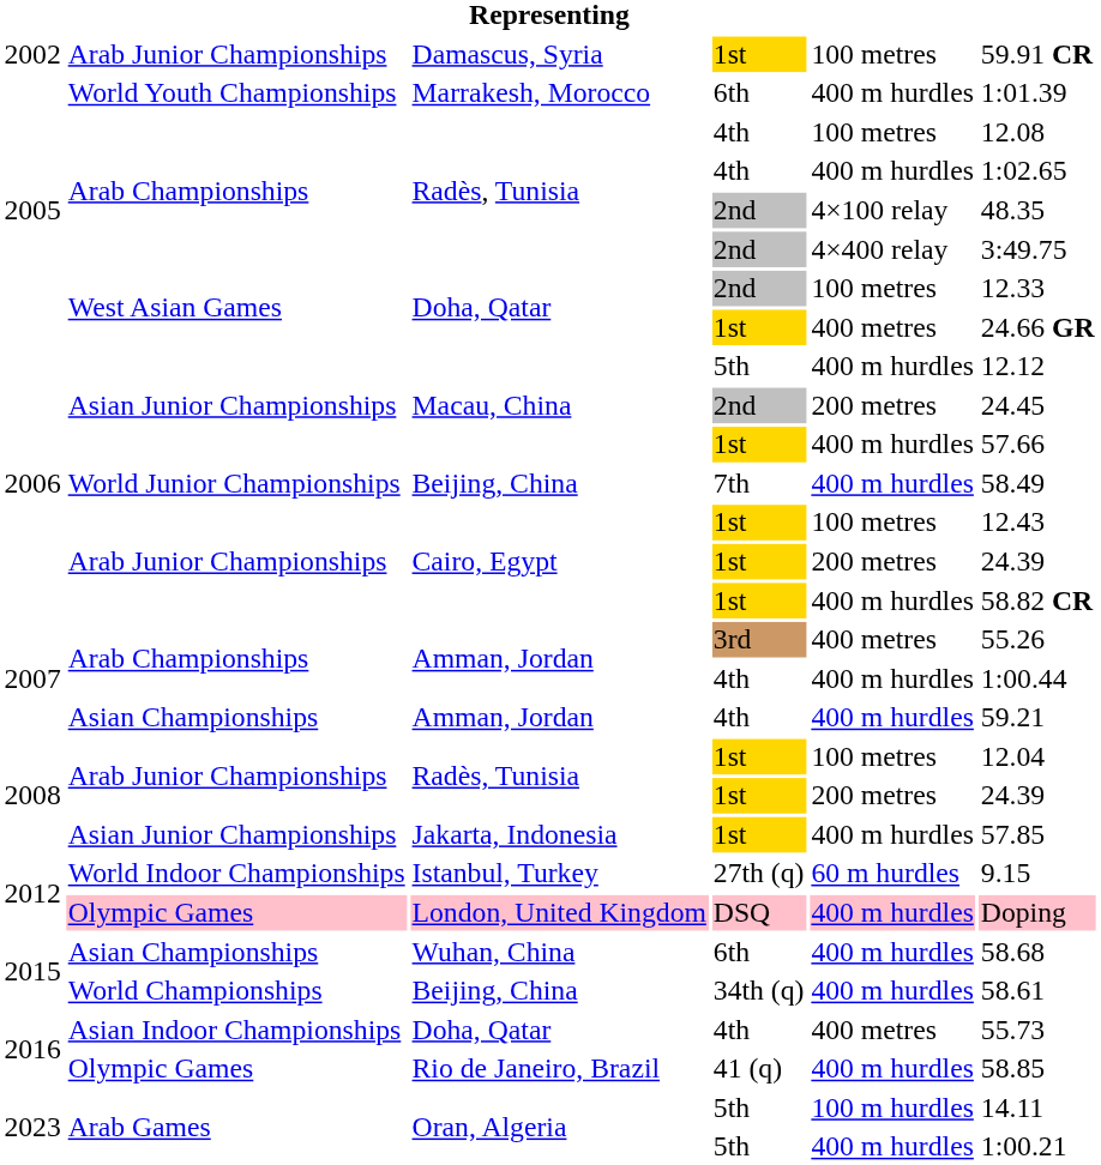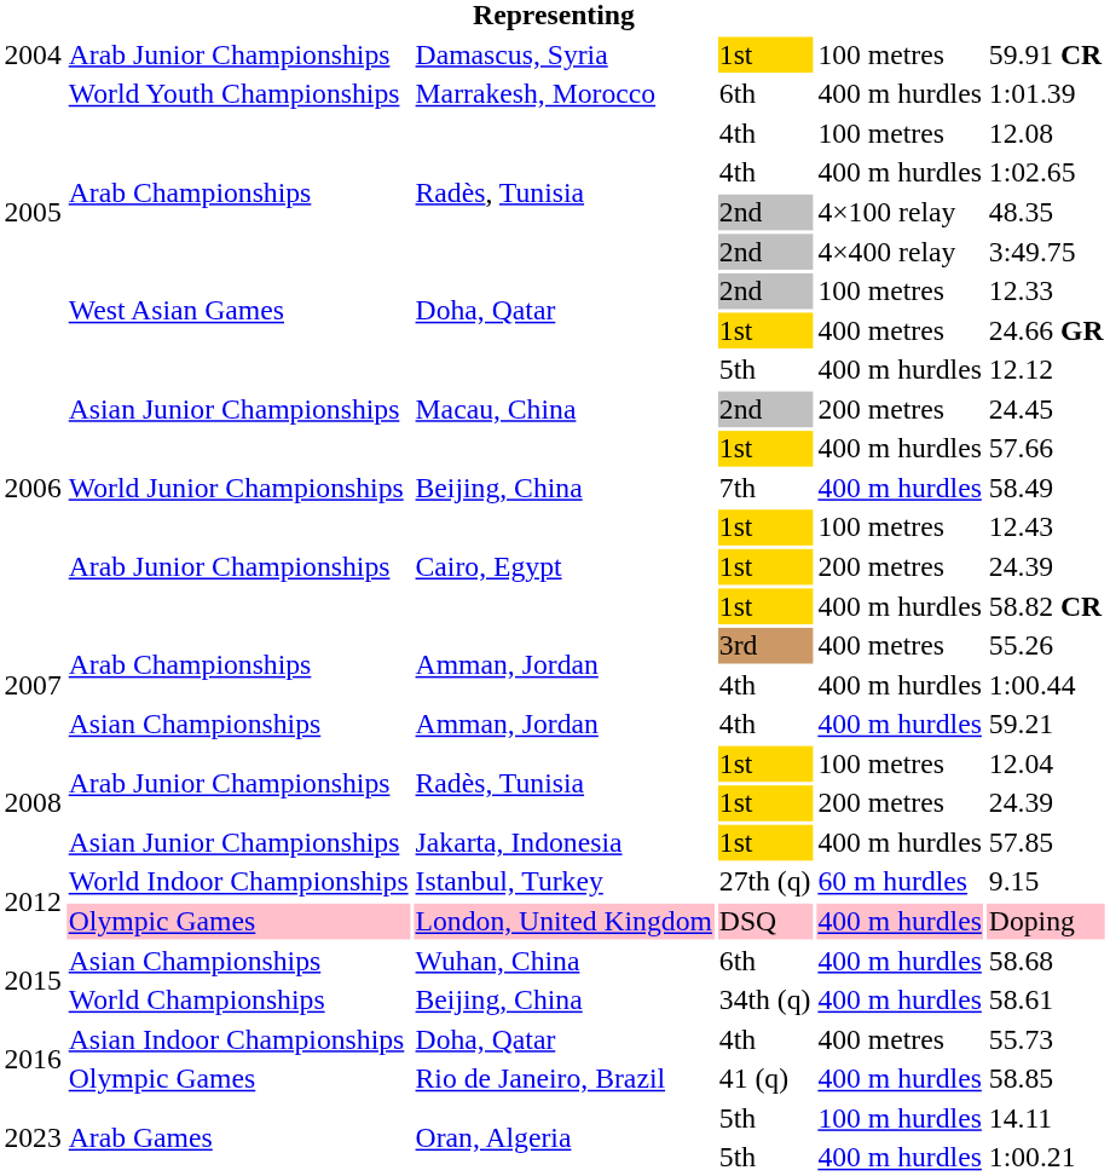Damascus, Syria | column 1: 2002 -> 2004
